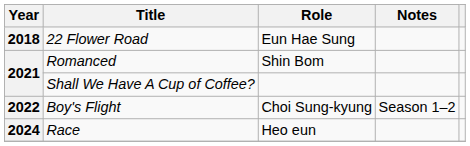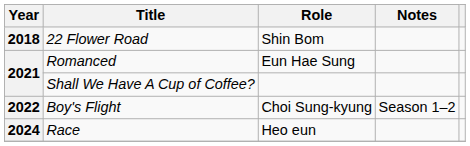22 Flower Road | Role: Eun Hae Sung -> Shin Bom
Romanced | Role: Shin Bom -> Eun Hae Sung
